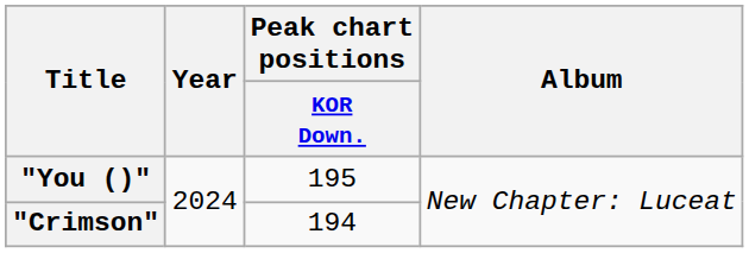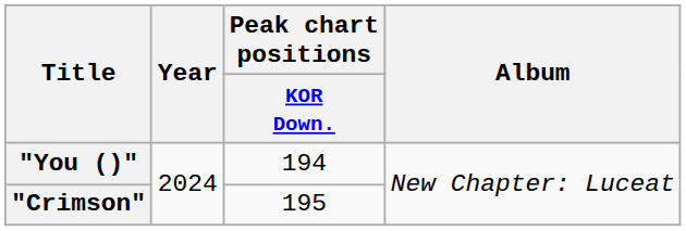"You ()" | Peak chart positions / KOR Down.: 195 -> 194
"Crimson" | Peak chart positions / KOR Down.: 194 -> 195
